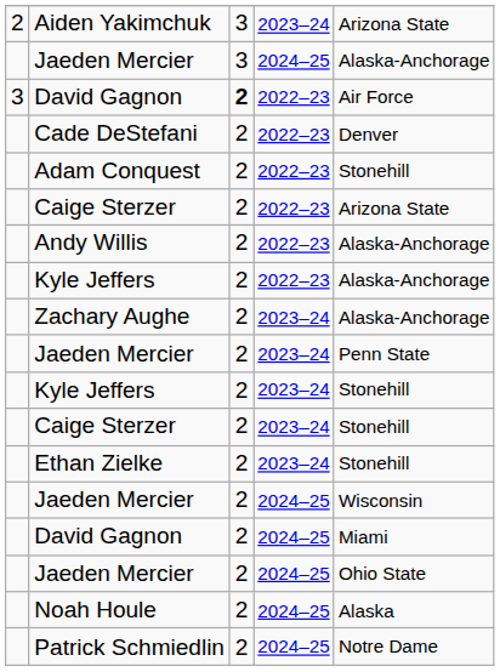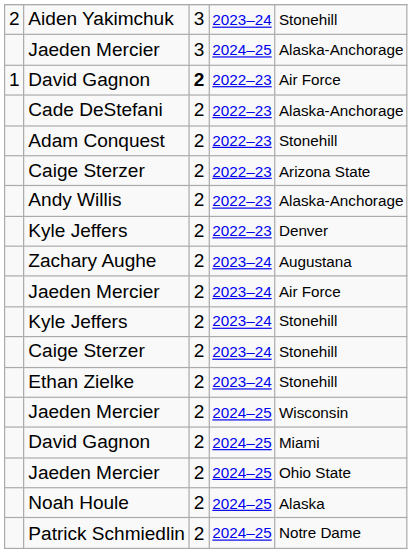Aiden Yakimchuk | column 5: Arizona State -> Stonehill
David Gagnon / 2022–23 | column 1: 3 -> 1
Cade DeStefani | column 5: Denver -> Alaska-Anchorage
Kyle Jeffers / 2022–23 | column 5: Alaska-Anchorage -> Denver
Zachary Aughe | column 5: Alaska-Anchorage -> Augustana
Jaeden Mercier / 2023–24 | column 5: Penn State -> Air Force
